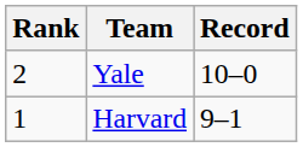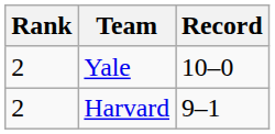Harvard | Rank: 1 -> 2
